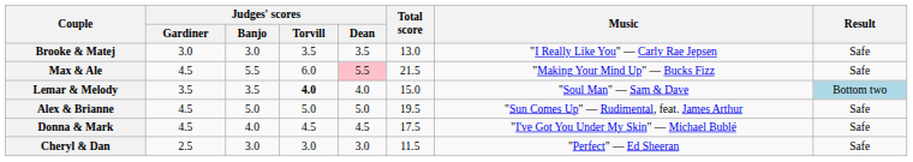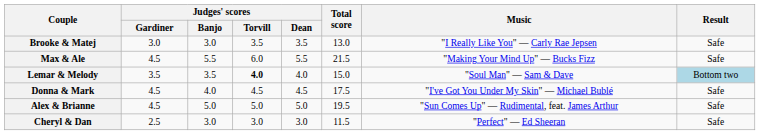Max & Ale | Judges' scores / Dean: pink background -> no background
rows swapped: Donna & Mark <-> Alex & Brianne
